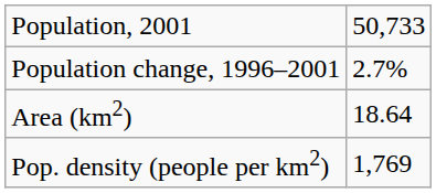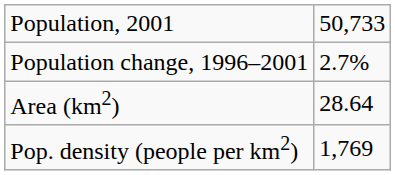Area (km2) | column 2: 18.64 -> 28.64
